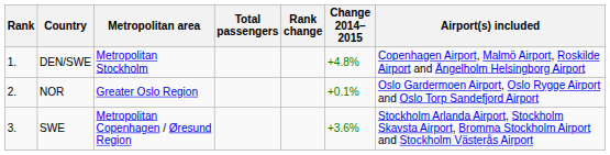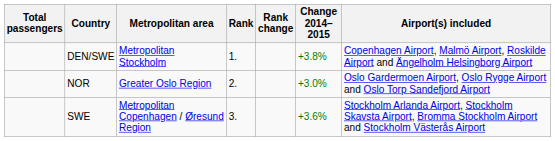columns swapped: Rank <-> Total passengers
DEN/SWE | Change 2014–2015: +4.8% -> +3.8%
NOR | Change 2014–2015: +0.1% -> +3.0%
